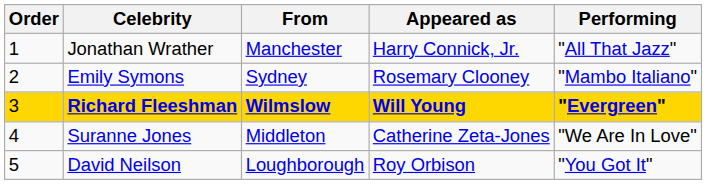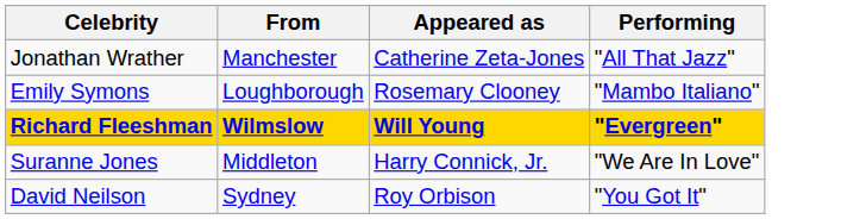- column: Order | 1 | 2 | 3 | 4 | 5
Jonathan Wrather | Appeared as: Harry Connick, Jr. -> Catherine Zeta-Jones
Emily Symons | From: Sydney -> Loughborough
Suranne Jones | Appeared as: Catherine Zeta-Jones -> Harry Connick, Jr.
David Neilson | From: Loughborough -> Sydney
